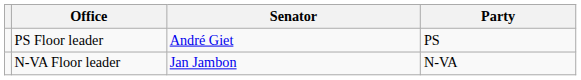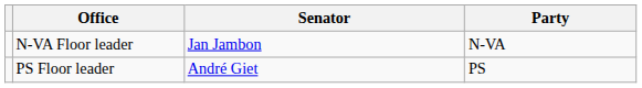rows swapped: N-VA Floor leader <-> PS Floor leader
